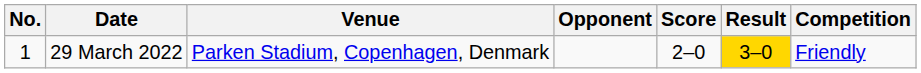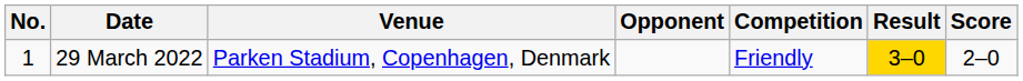columns swapped: Score <-> Competition
